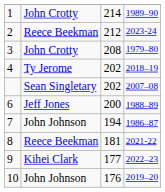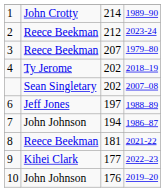3 | column 2: John Crotty -> Reece Beekman
3 | column 3: 208 -> 207
6 | column 3: 200 -> 197
